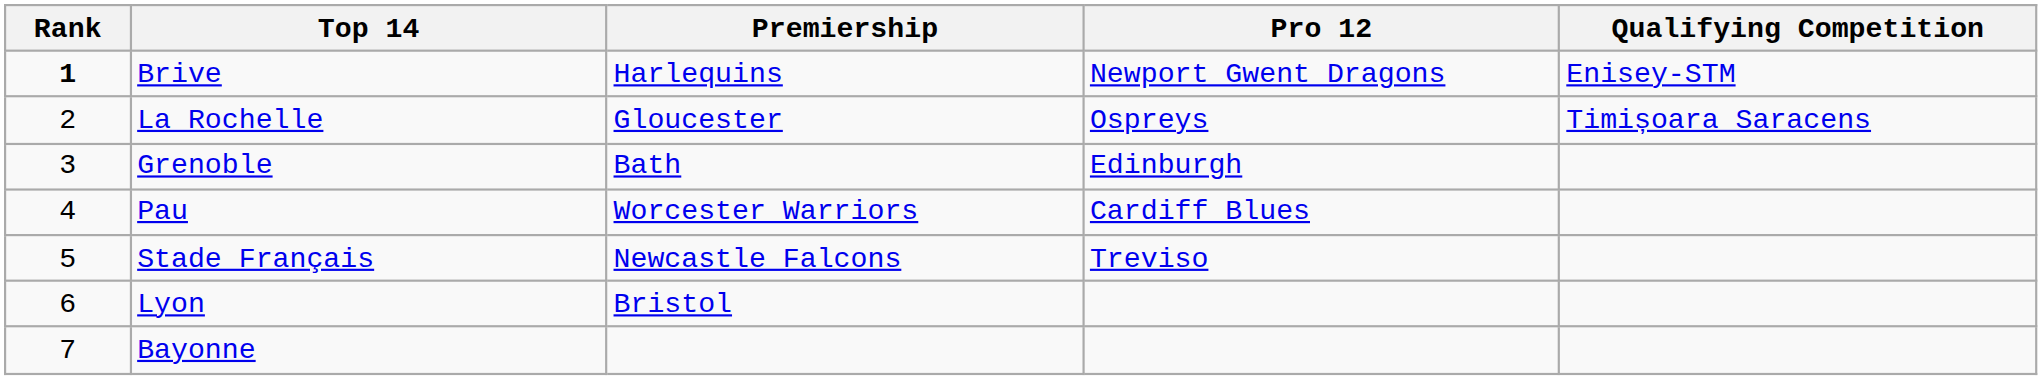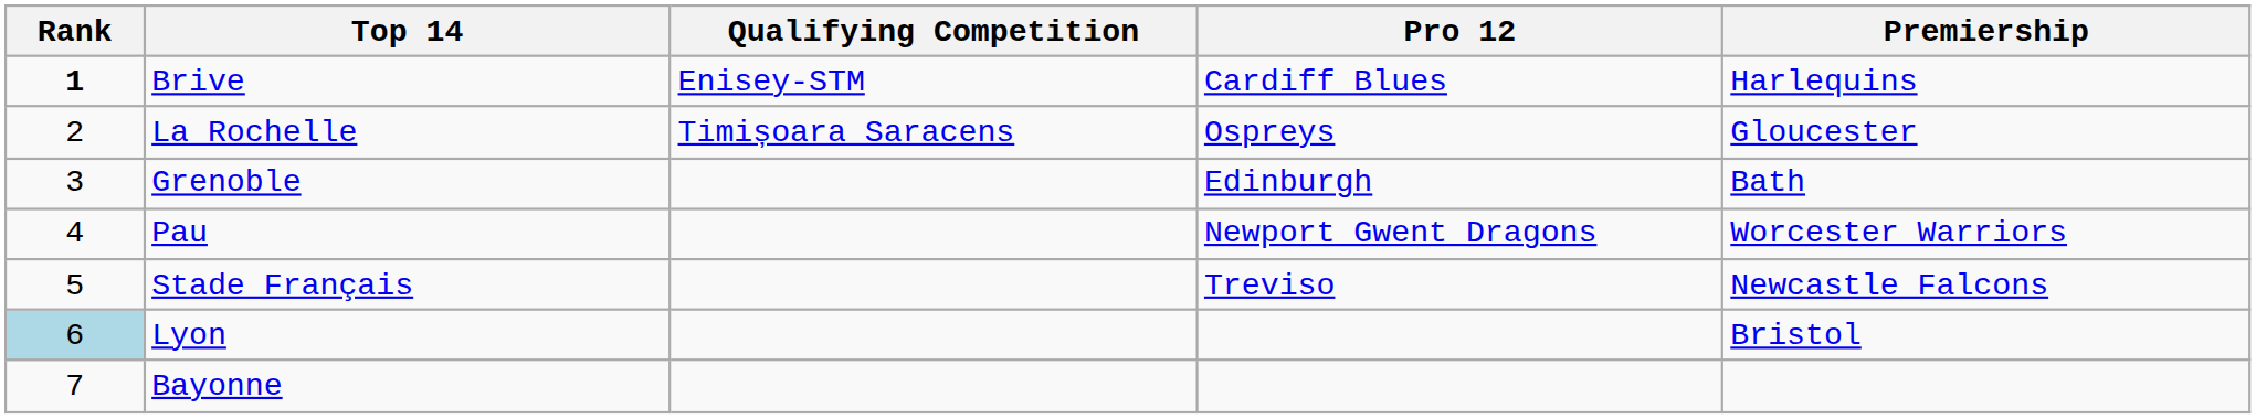columns swapped: Premiership <-> Qualifying Competition
Brive | Pro 12: Newport Gwent Dragons -> Cardiff Blues
Pau | Pro 12: Cardiff Blues -> Newport Gwent Dragons
Lyon | Rank: no background -> lightblue background
